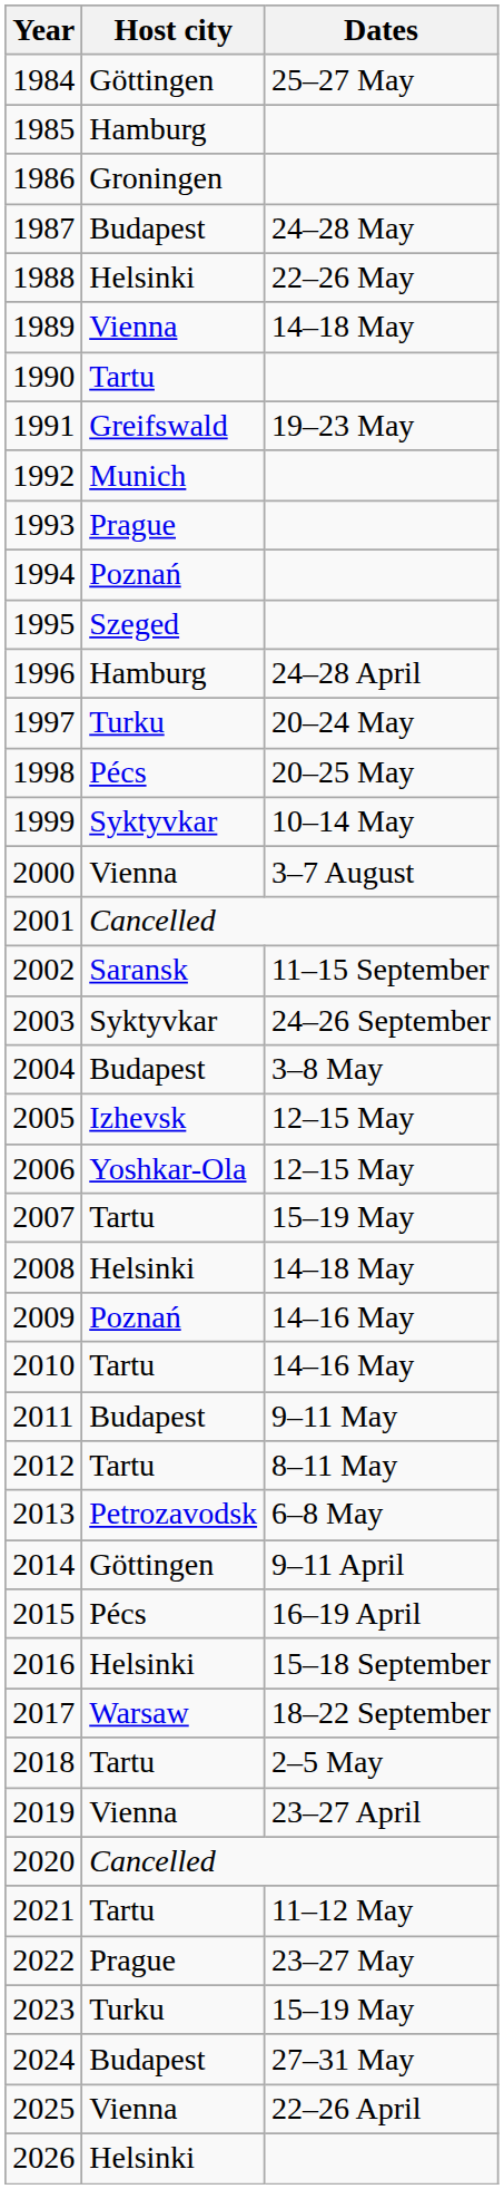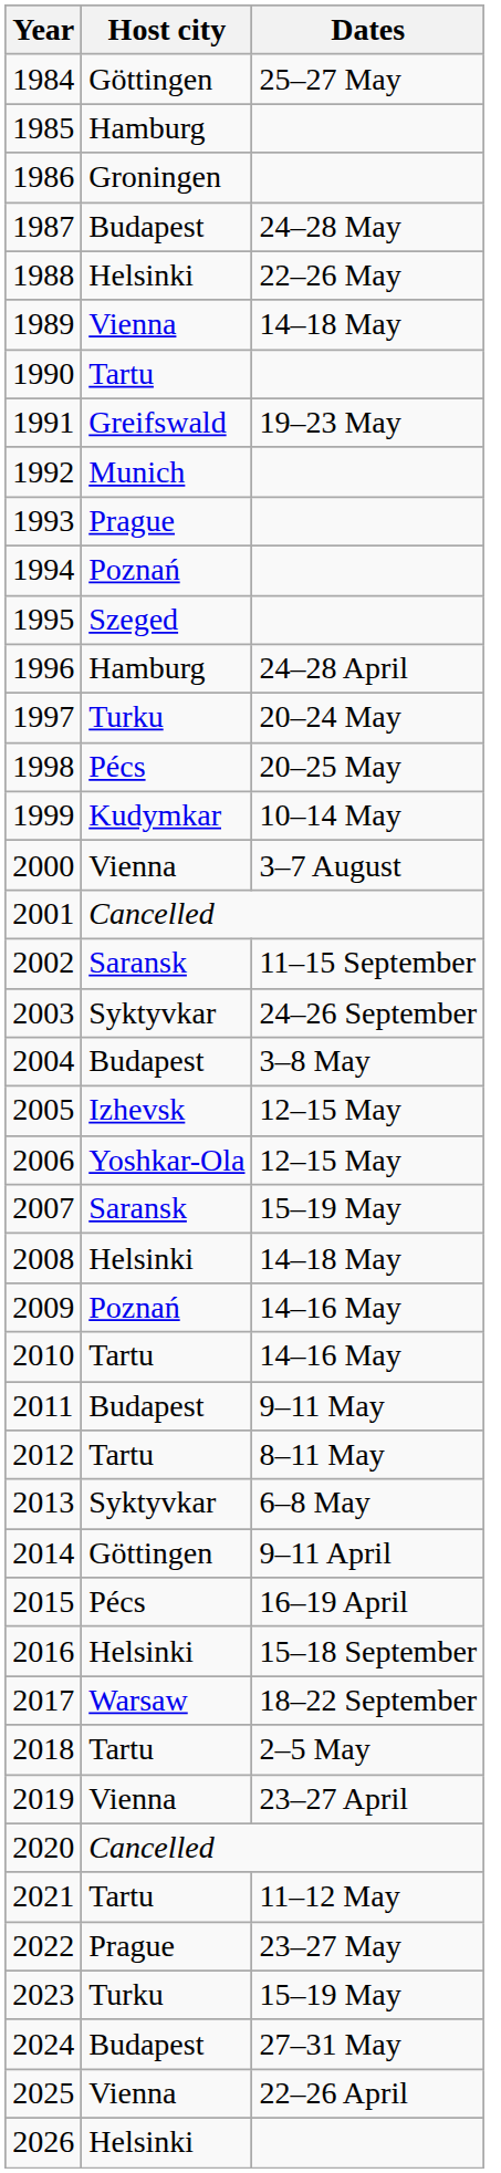1999 | Host city: Syktyvkar -> Kudymkar
2007 | Host city: Tartu -> Saransk
2013 | Host city: Petrozavodsk -> Syktyvkar
